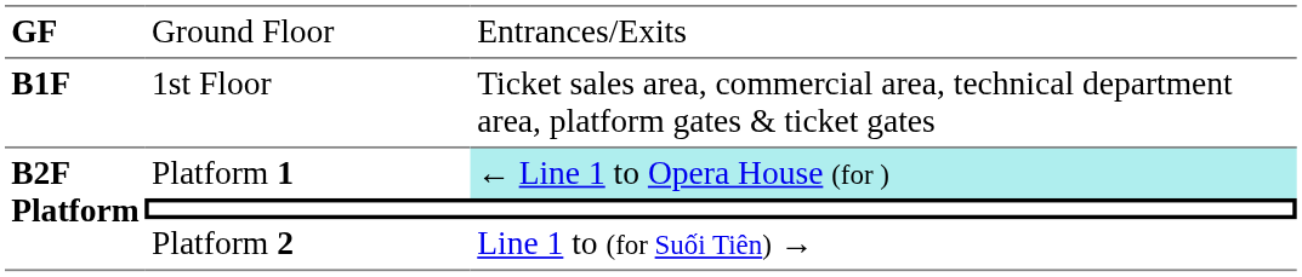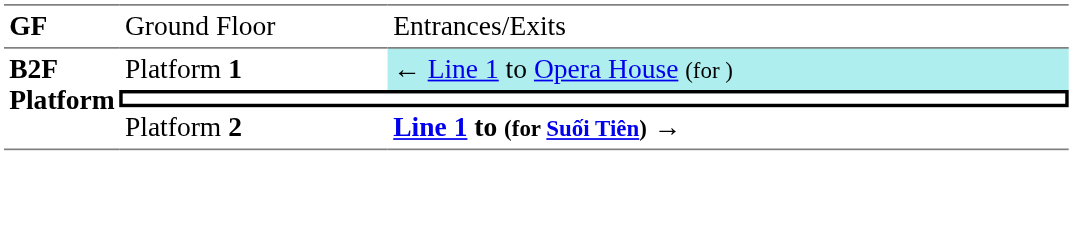- row: B1F | 1st Floor | Ticket sales area, commercial area, technical department area, platform gates & ticket gates
Platform 2 | column 3: normal -> bold
